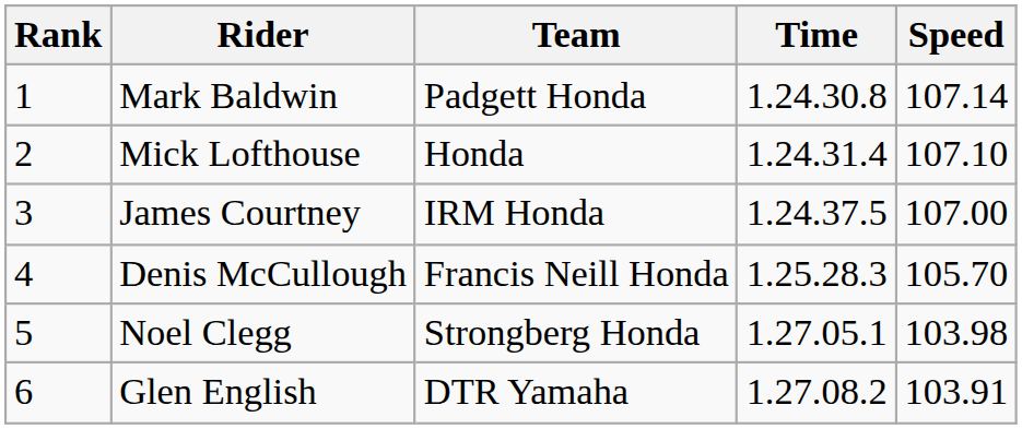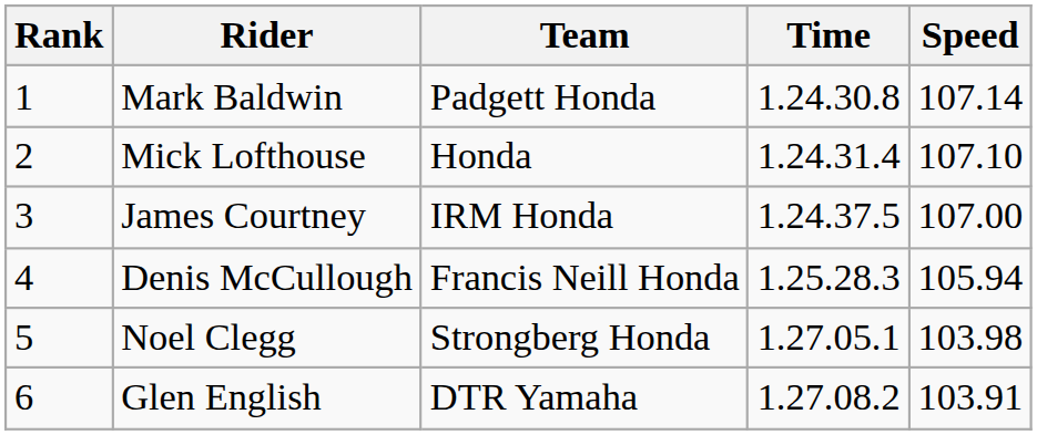Denis McCullough | Speed: 105.70 -> 105.94
